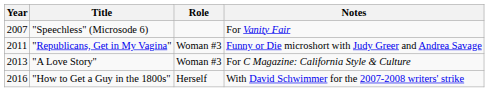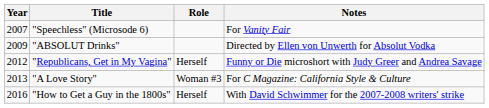+ row: 2009 | "ABSOLUT Drinks" | Directed by Ellen von Unwerth for Absolut Vodka
"Republicans, Get in My Vagina" | Year: 2011 -> 2012
"Republicans, Get in My Vagina" | Role: Woman #3 -> Herself
